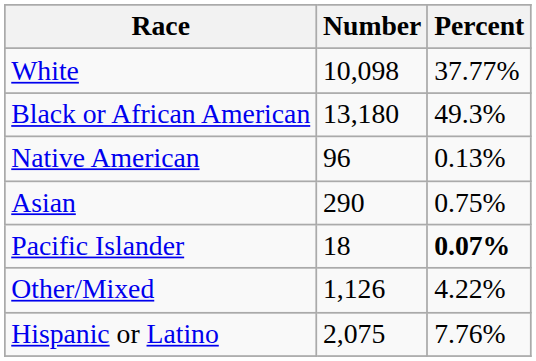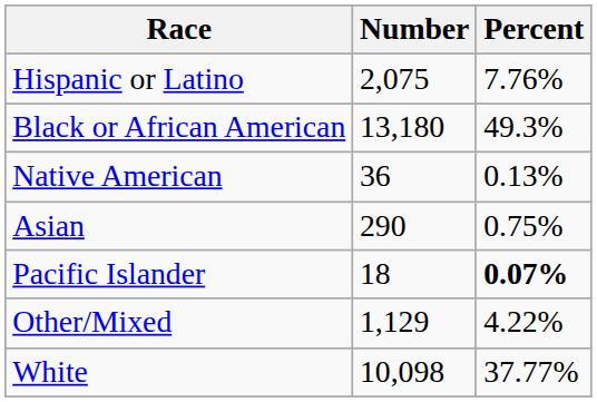rows swapped: White <-> Hispanic or Latino
Native American | Number: 96 -> 36
Other/Mixed | Number: 1,126 -> 1,129
